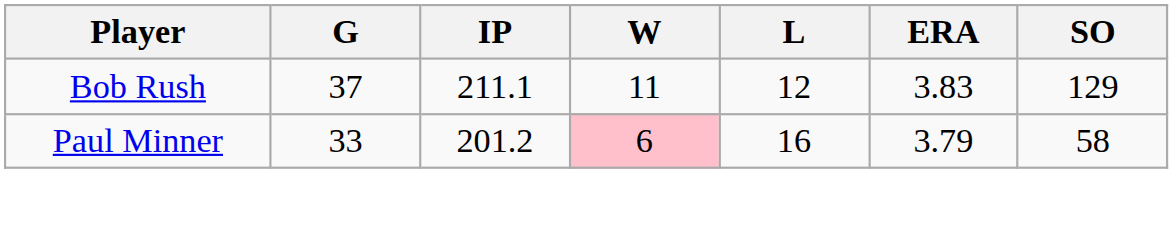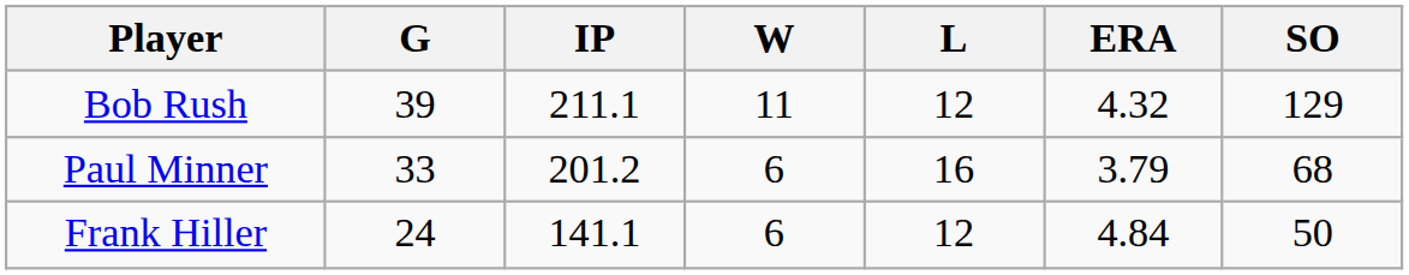Bob Rush | G: 37 -> 39
Bob Rush | ERA: 3.83 -> 4.32
Paul Minner | W: pink background -> no background
Paul Minner | SO: 58 -> 68
+ row: Frank Hiller | 24 | 141.1 | 6 | 12 | 4.84 | 50
